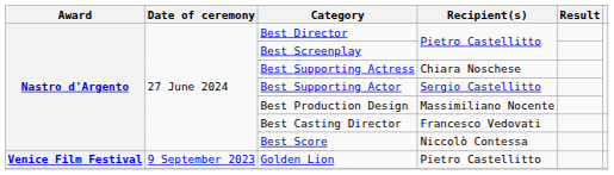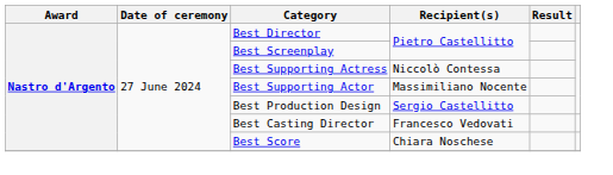Best Supporting Actress | Recipient(s): Chiara Noschese -> Niccolò Contessa
Best Supporting Actor | Recipient(s): Sergio Castellitto -> Massimiliano Nocente
Best Production Design | Recipient(s): Massimiliano Nocente -> Sergio Castellitto
Best Score | Recipient(s): Niccolò Contessa -> Chiara Noschese
- row: Venice Film Festival | 9 September 2023 | Golden Lion | Pietro Castellitto
